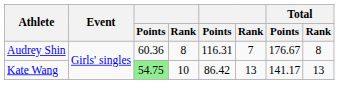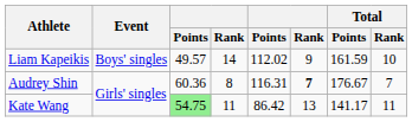+ row: Liam Kapeikis | Boys' singles | 49.57 | 14 | 112.02 | 9 | 161.59 | 10
Audrey Shin | column 6: normal -> bold
Audrey Shin | Total / Rank: 8 -> 7
Kate Wang | column 4: 10 -> 11
Kate Wang | Total / Rank: 13 -> 11
